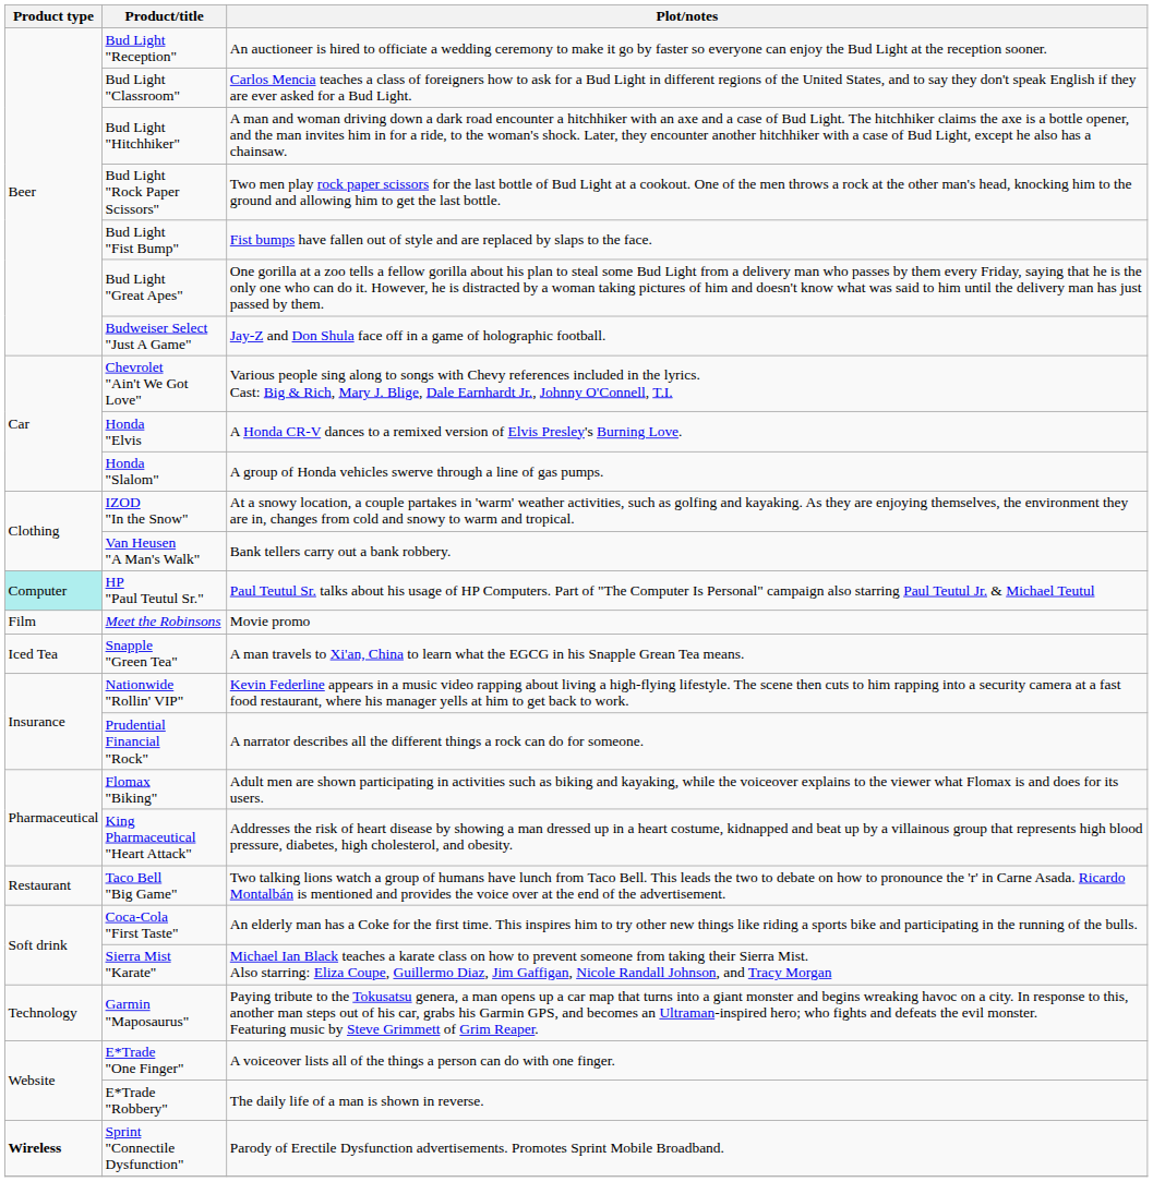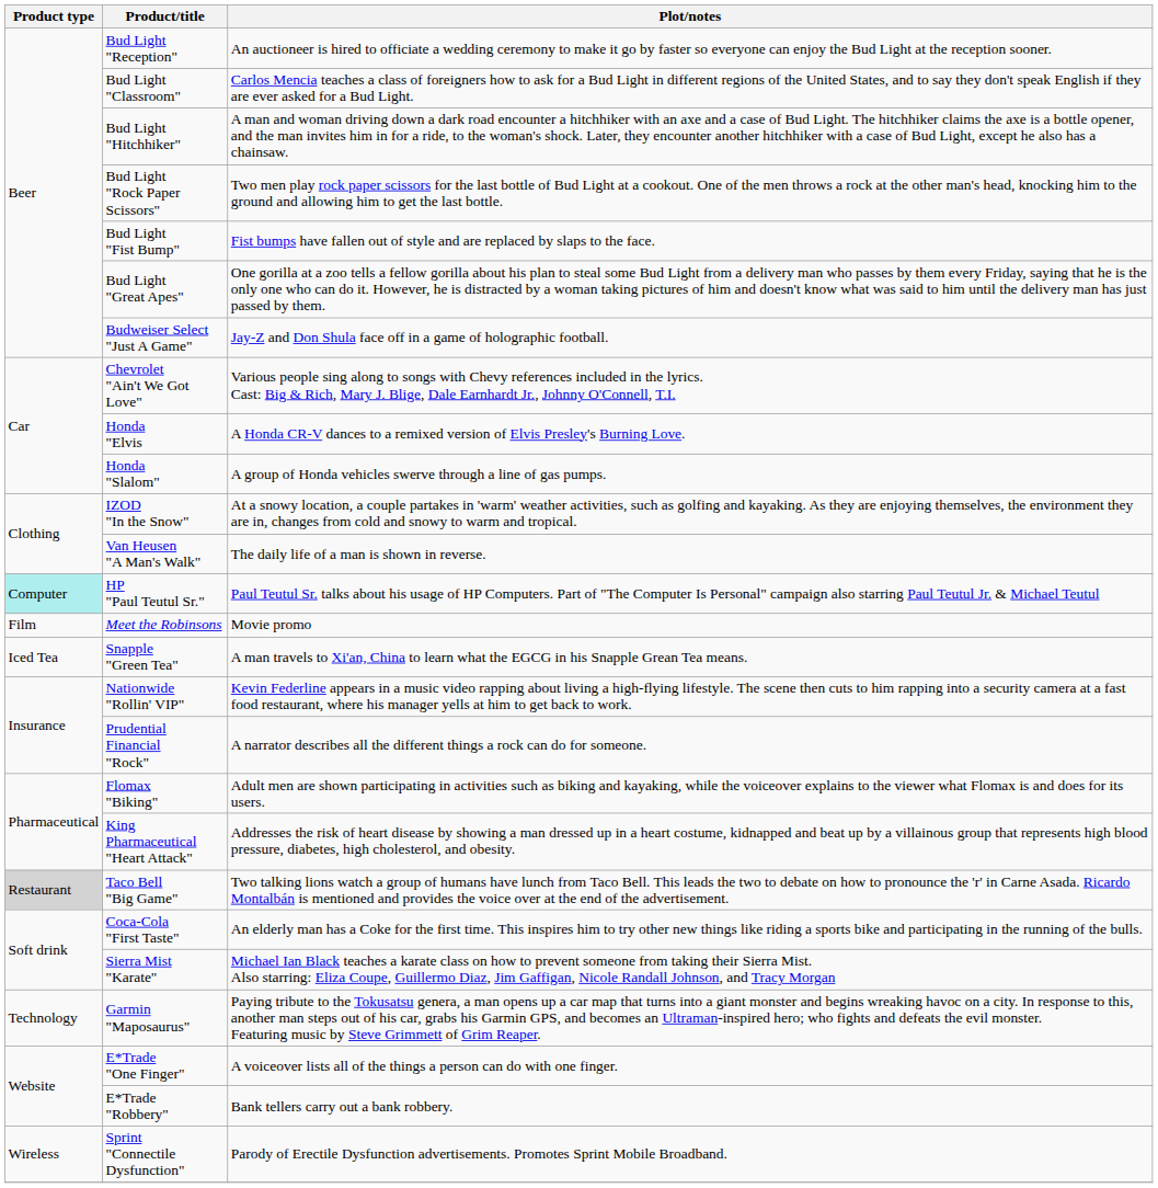Van Heusen "A Man's Walk" | Plot/notes: Bank tellers carry out a bank robbery. -> The daily life of a man is shown in reverse.
Taco Bell "Big Game" | Product type: no background -> lightgrey background
E*Trade "Robbery" | Plot/notes: The daily life of a man is shown in reverse. -> Bank tellers carry out a bank robbery.
Sprint "Connectile Dysfunction" | Product type: bold -> normal
